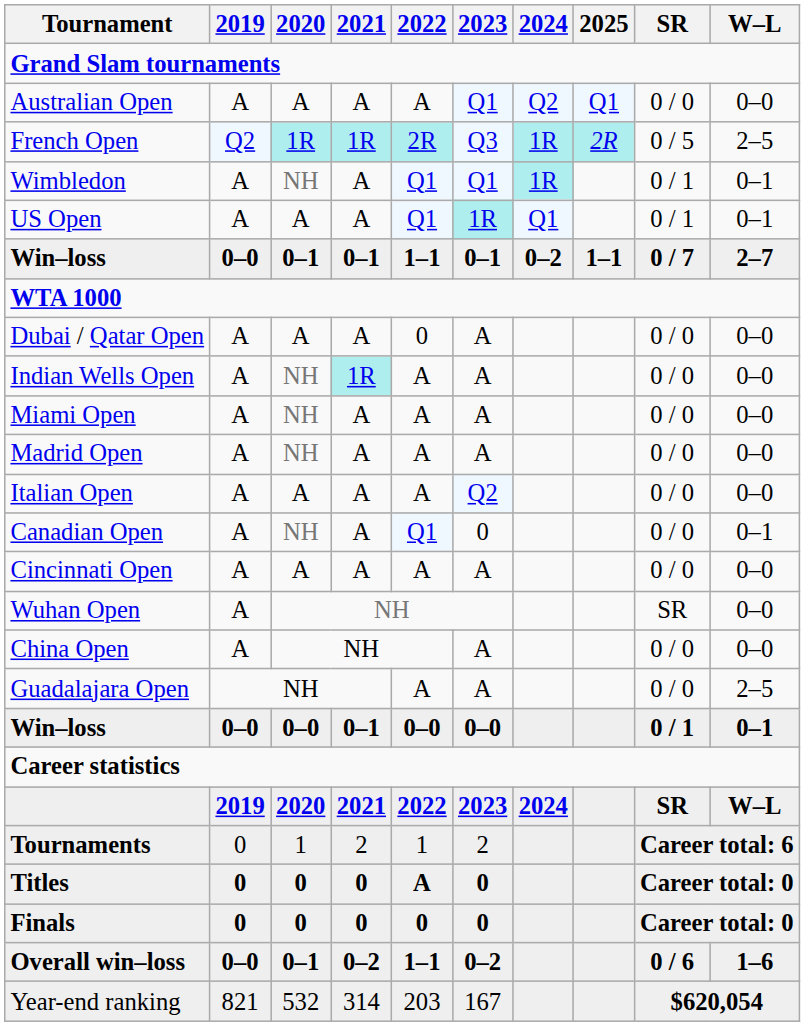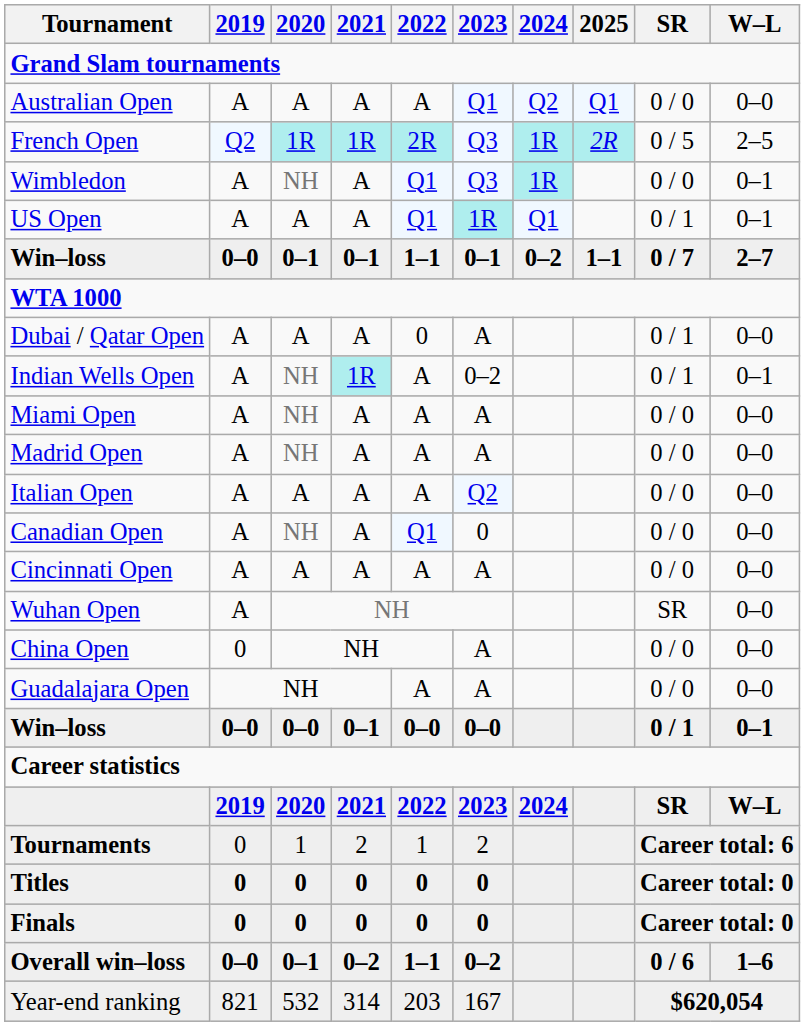Wimbledon | 2023: Q1 -> Q3
Wimbledon | SR: 0 / 1 -> 0 / 0
Dubai / Qatar Open | SR: 0 / 0 -> 0 / 1
Indian Wells Open | 2023: A -> 0–2
Indian Wells Open | SR: 0 / 0 -> 0 / 1
Indian Wells Open | W–L: 0–0 -> 0–1
Canadian Open | W–L: 0–1 -> 0–0
China Open | 2019: A -> 0
Guadalajara Open | W–L: 2–5 -> 0–0
Titles | 2022: A -> 0
